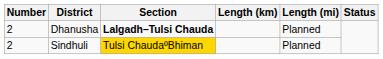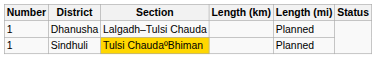Dhanusha | Number: 2 -> 1
Dhanusha | Section: bold -> normal
Sindhuli | Number: 2 -> 1
